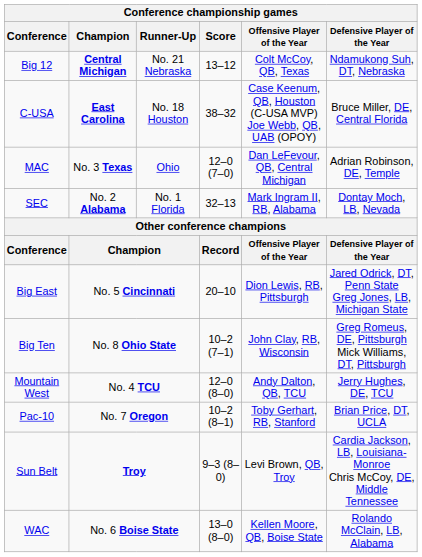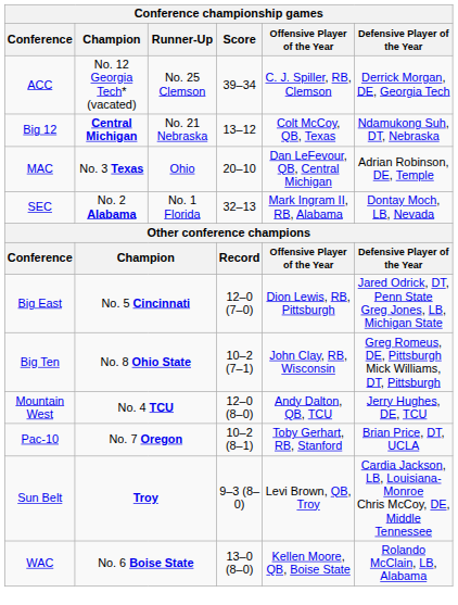+ row: ACC | No. 12 Georgia Tech* (vacated) | No. 25 Clemson | 39–34 | C. J. Spiller, RB, Clemson | Derrick Morgan, DE, Georgia Tech
- row: C-USA | East Carolina | No. 18 Houston | 38–32 | Case Keenum, QB, Houston (C-USA MVP) Joe Webb, QB, UAB (OPOY) | Bruce Miller, DE, Central Florida
MAC | Score: 12–0 (7–0) -> 20–10
Big East | Score: 20–10 -> 12–0 (7–0)
